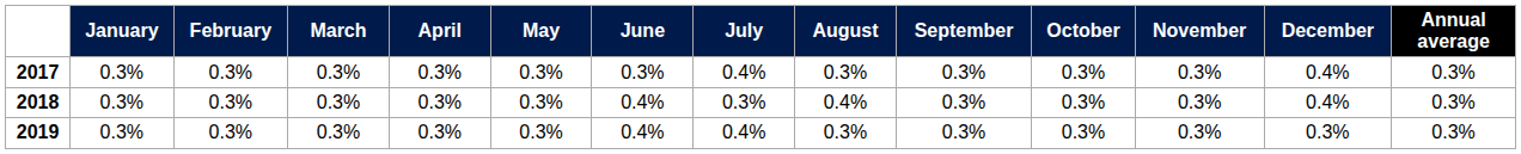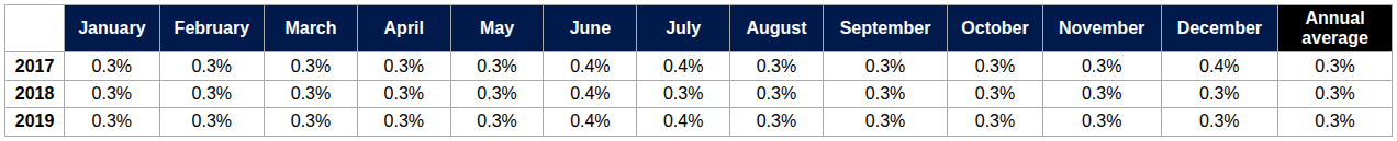2017 | June: 0.3% -> 0.4%
2018 | August: 0.4% -> 0.3%
2018 | December: 0.4% -> 0.3%
